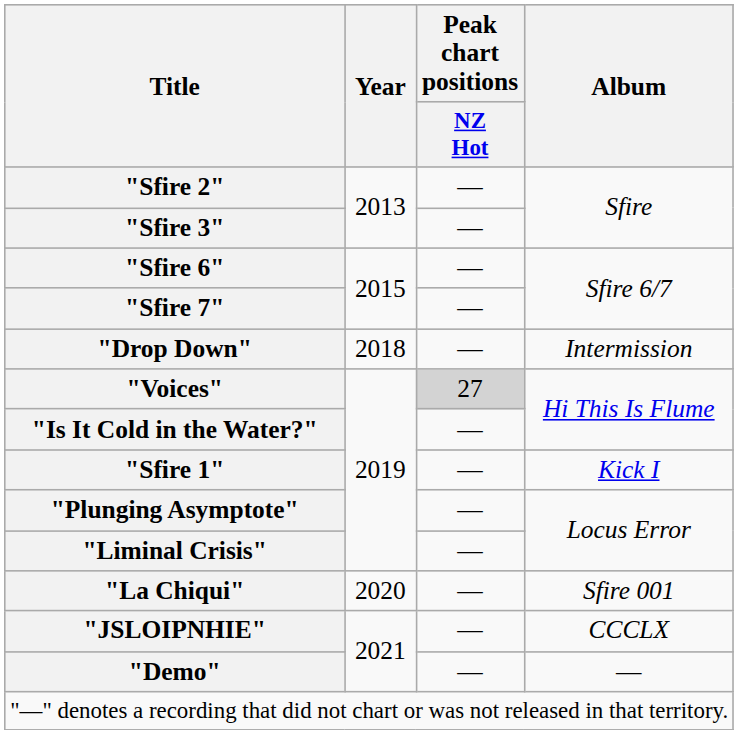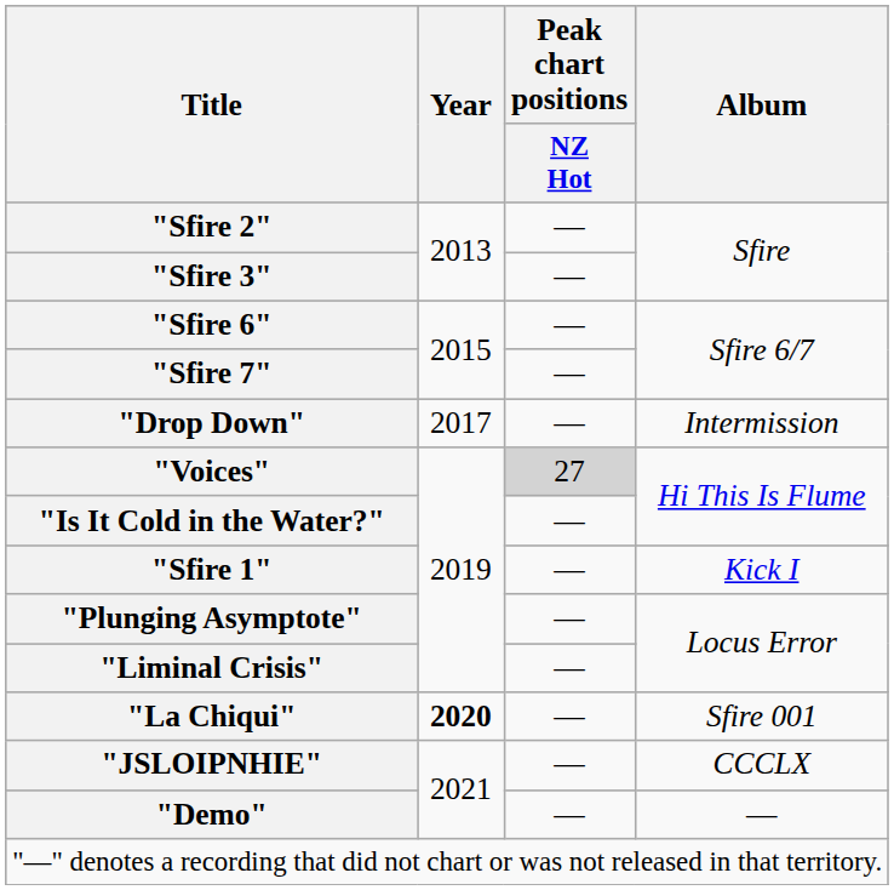"Drop Down" | Year: 2018 -> 2017
"La Chiqui" | Year: normal -> bold
